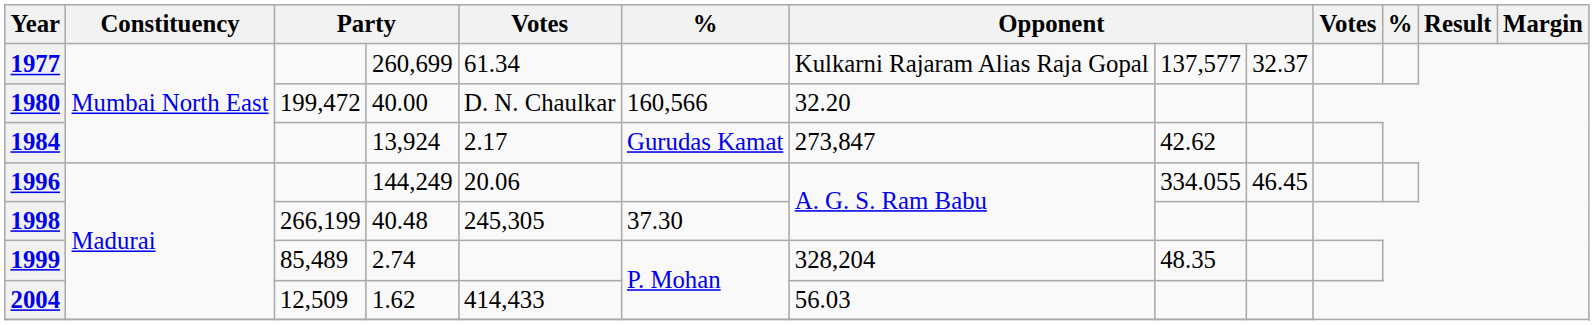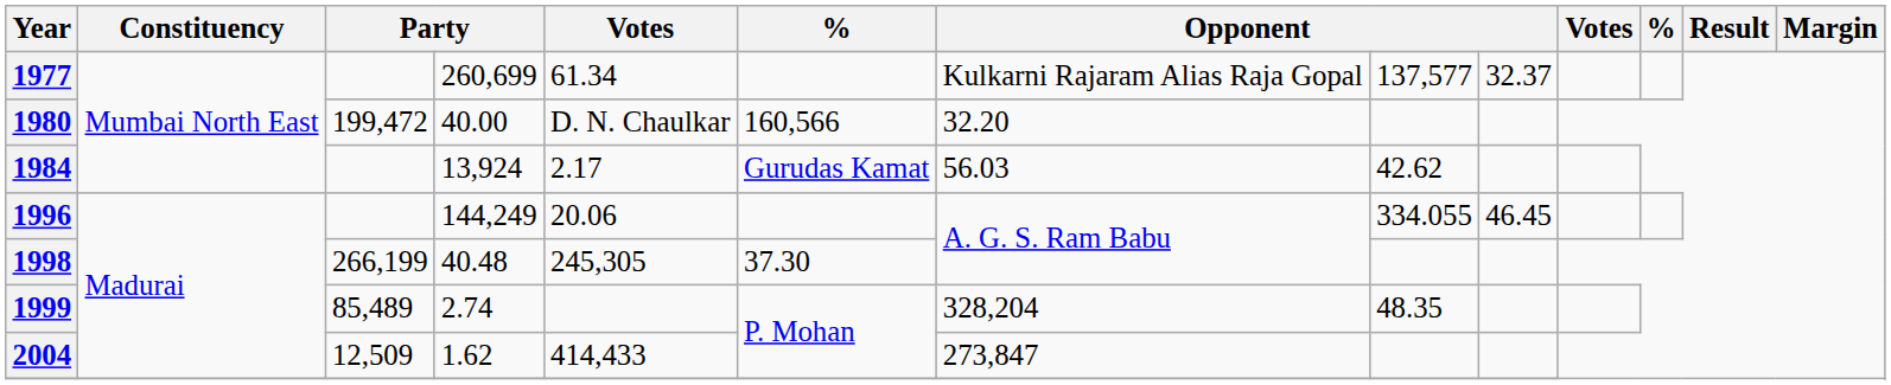1984 | column 7: 273,847 -> 56.03
2004 | column 7: 56.03 -> 273,847
